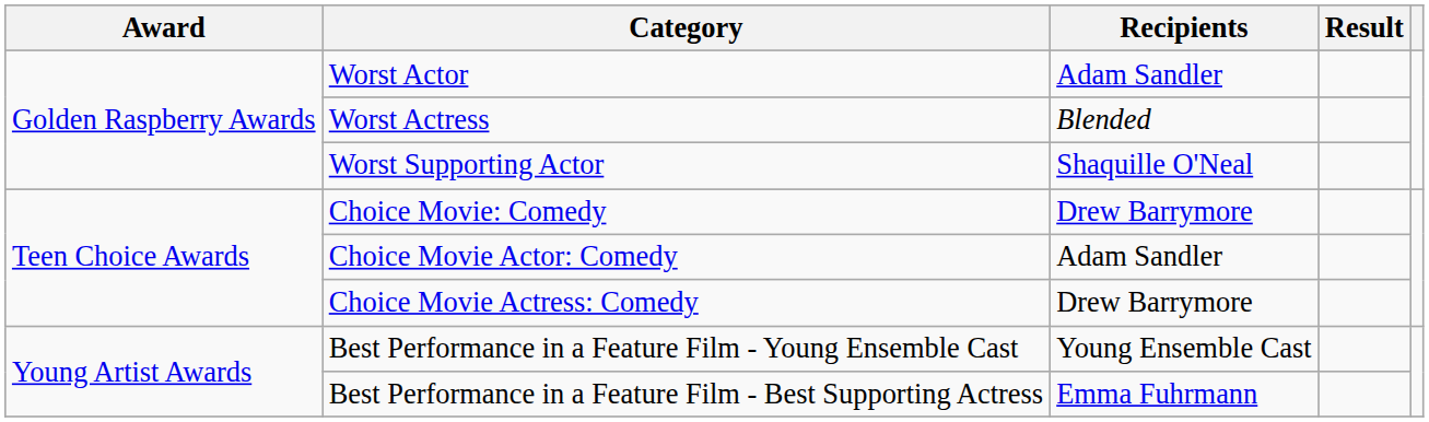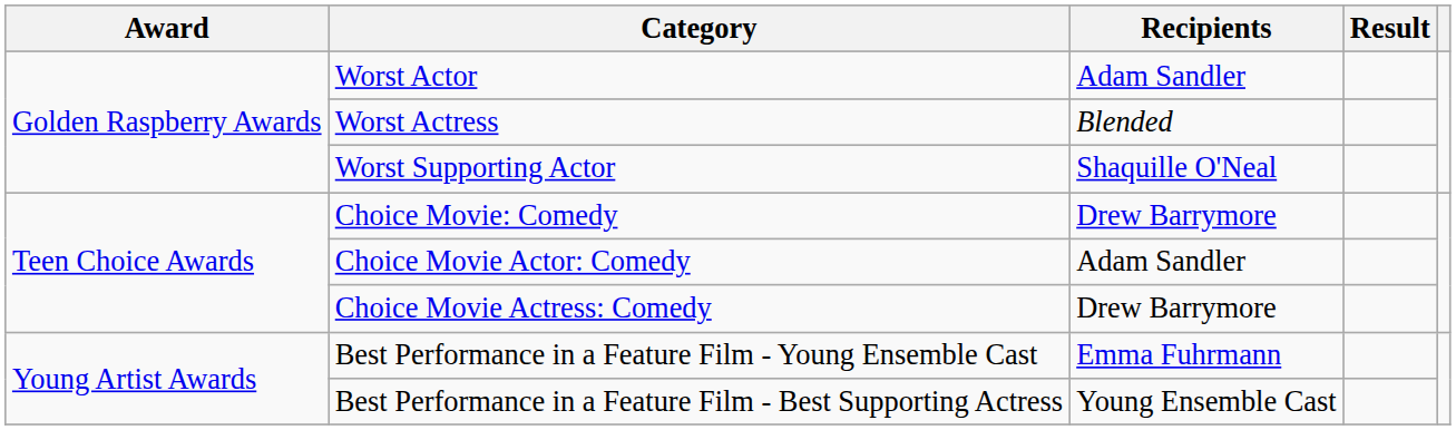Best Performance in a Feature Film - Young Ensemble Cast | Recipients: Young Ensemble Cast -> Emma Fuhrmann
Best Performance in a Feature Film - Best Supporting Actress | Recipients: Emma Fuhrmann -> Young Ensemble Cast
